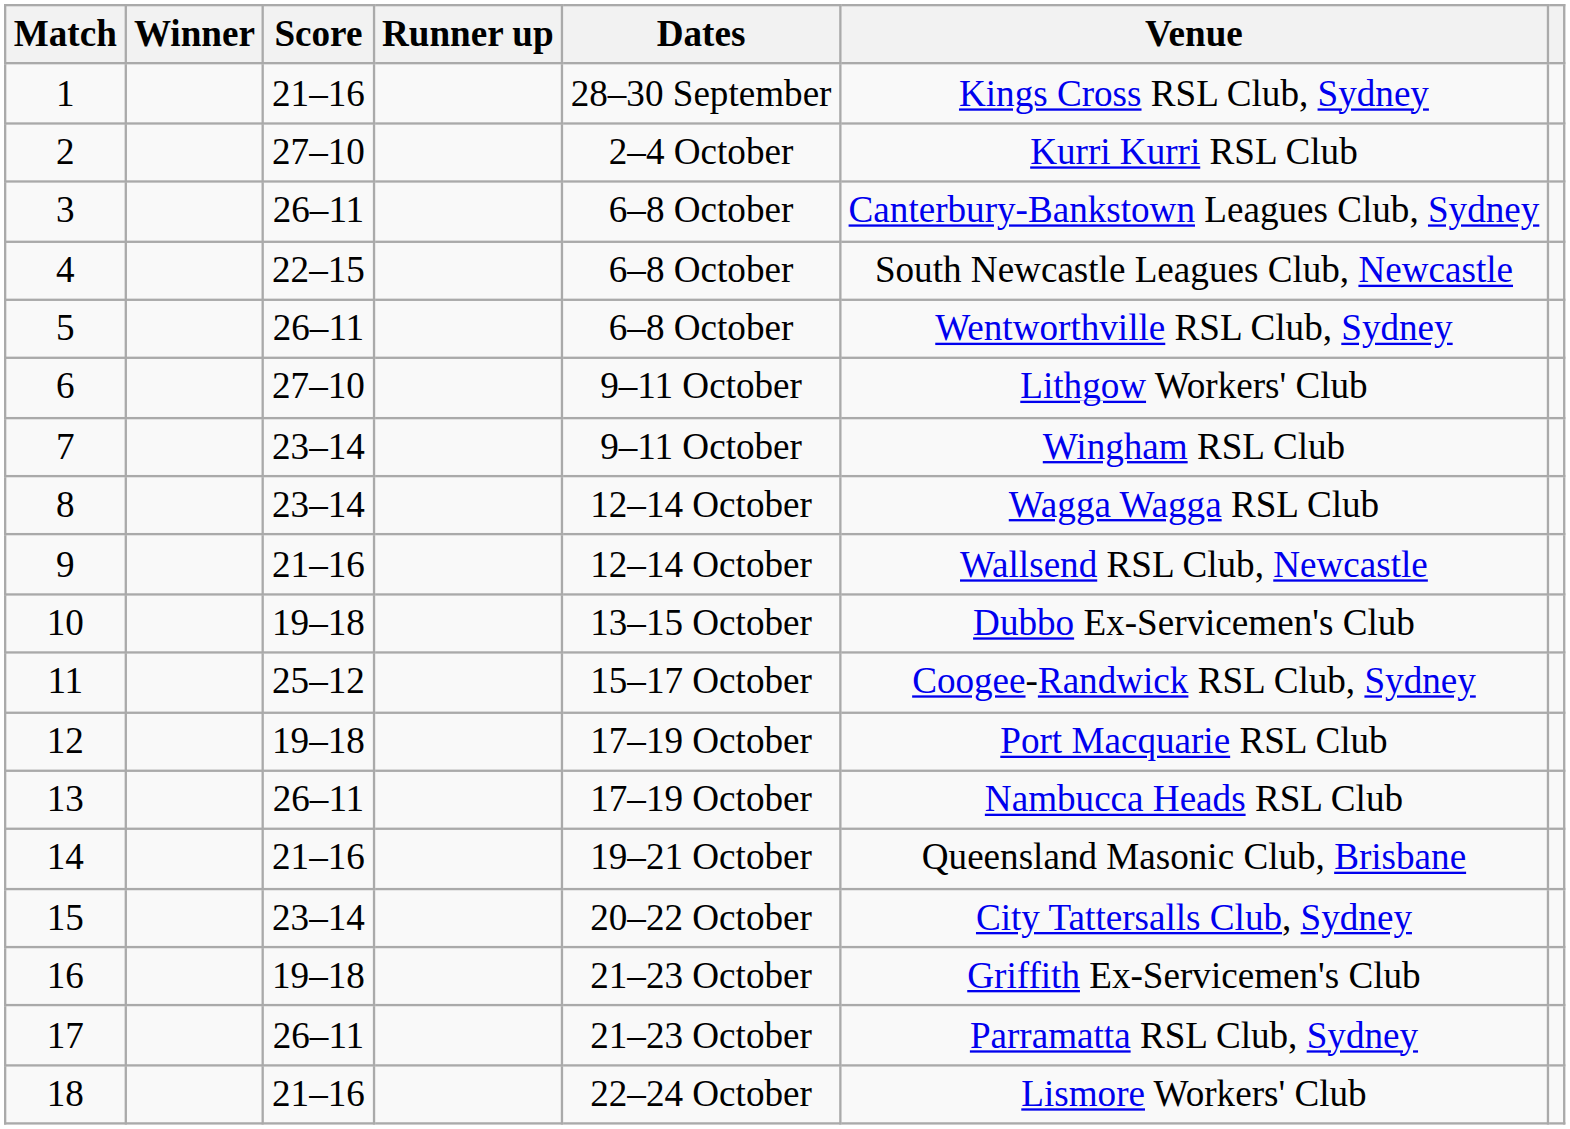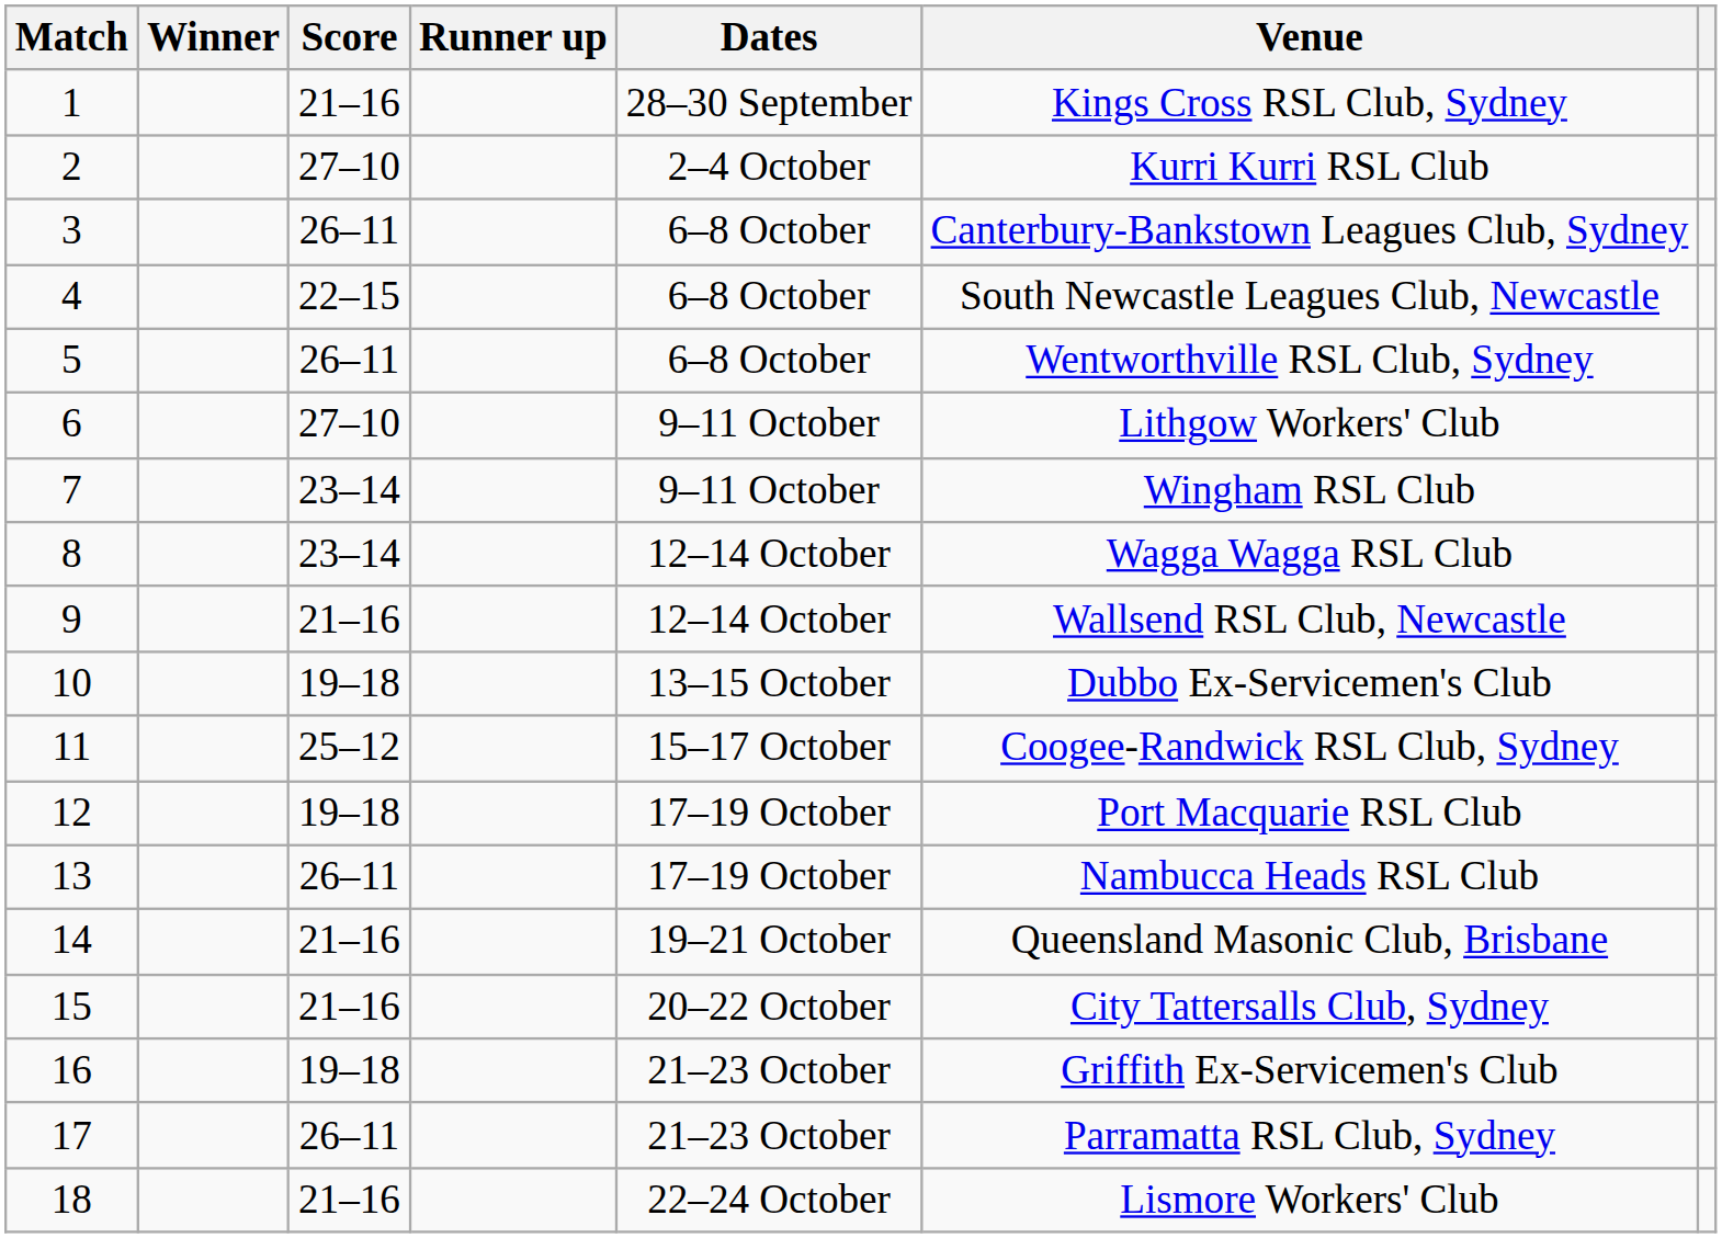15 | Score: 23–14 -> 21–16
